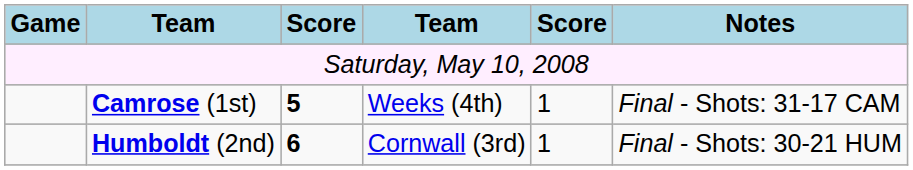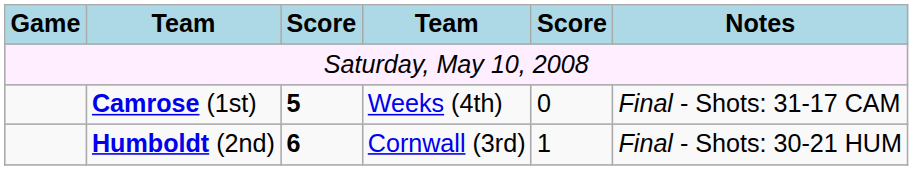Camrose (1st) | column 5: 1 -> 0
